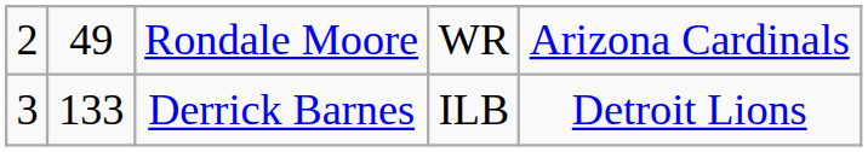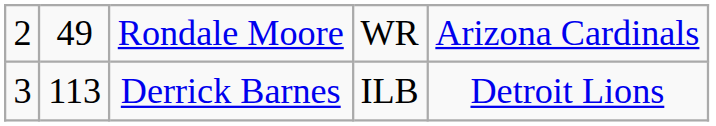Derrick Barnes | column 2: 133 -> 113
